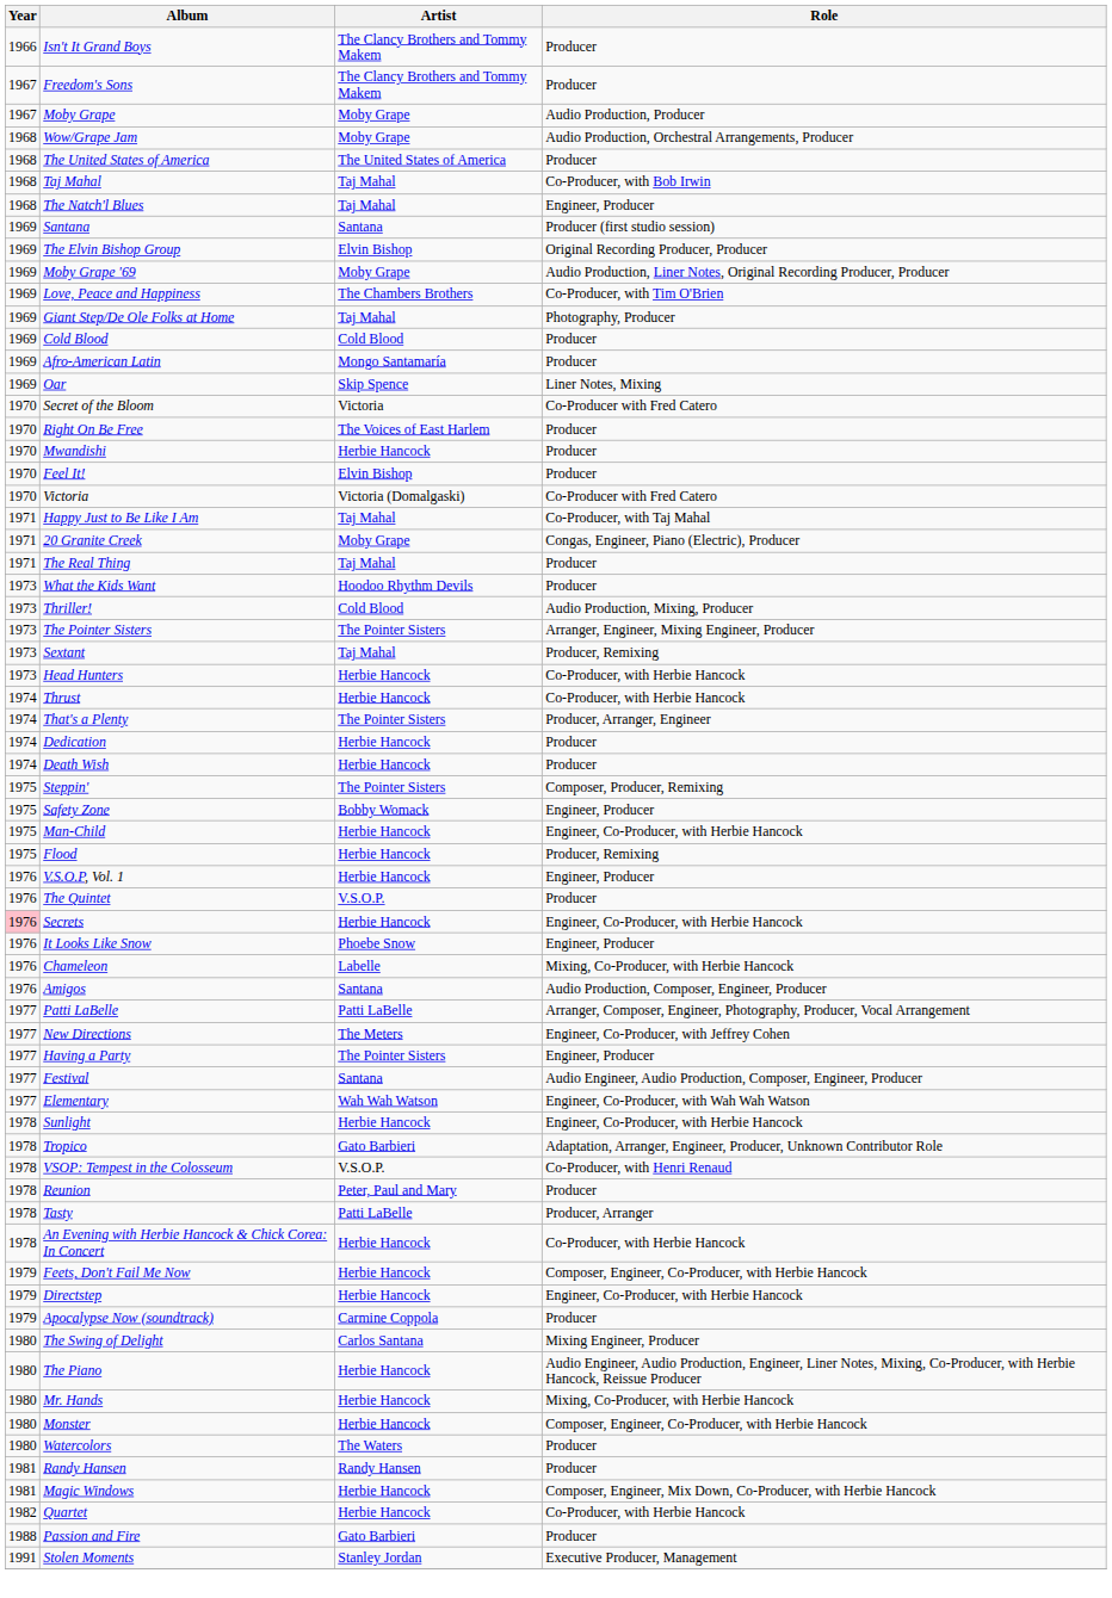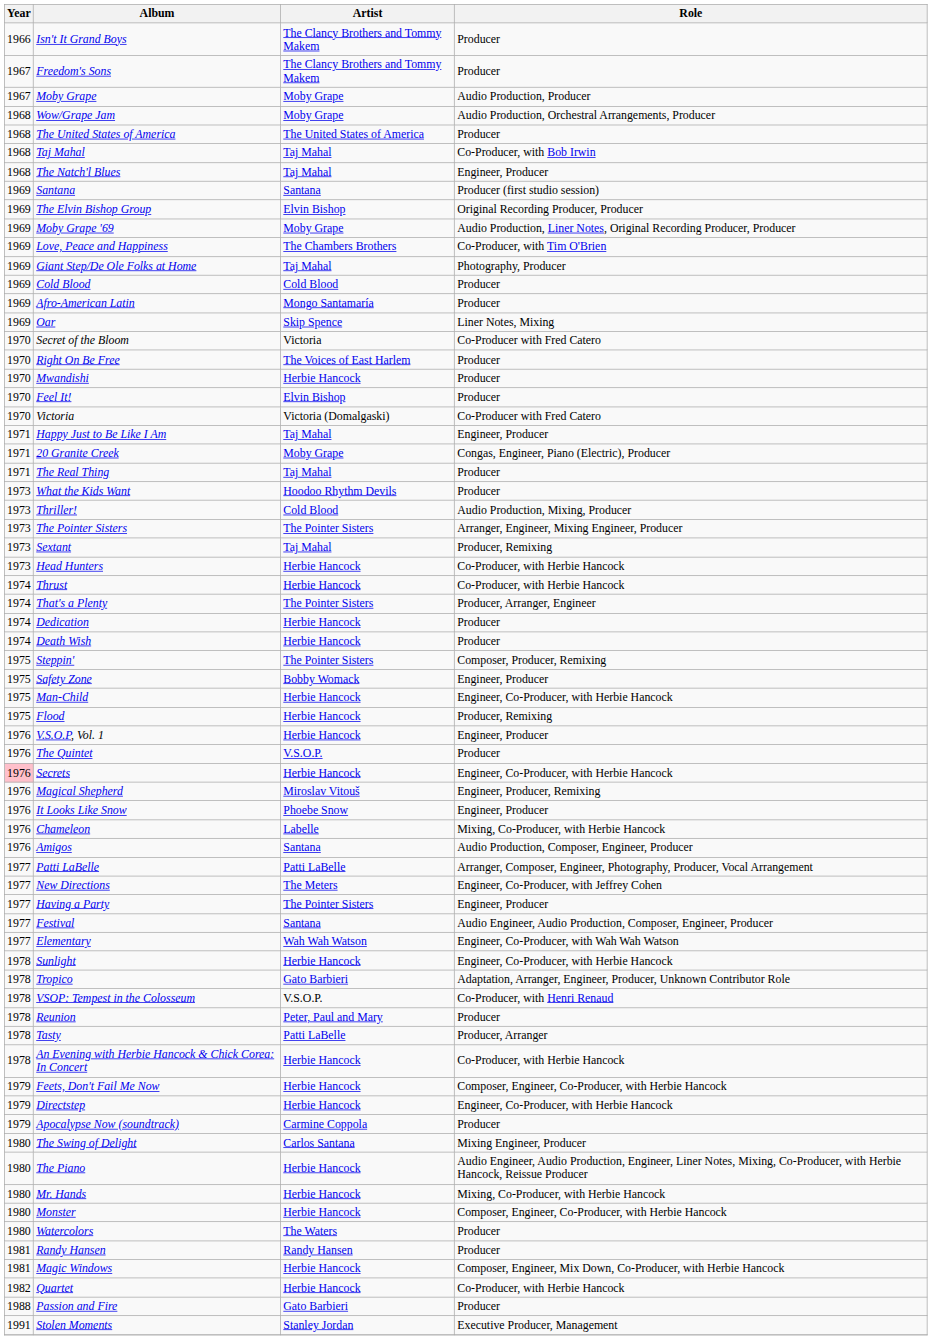Happy Just to Be Like I Am | Role: Co-Producer, with Taj Mahal -> Engineer, Producer
+ row: 1976 | Magical Shepherd | Miroslav Vitouš | Engineer, Producer, Remixing
